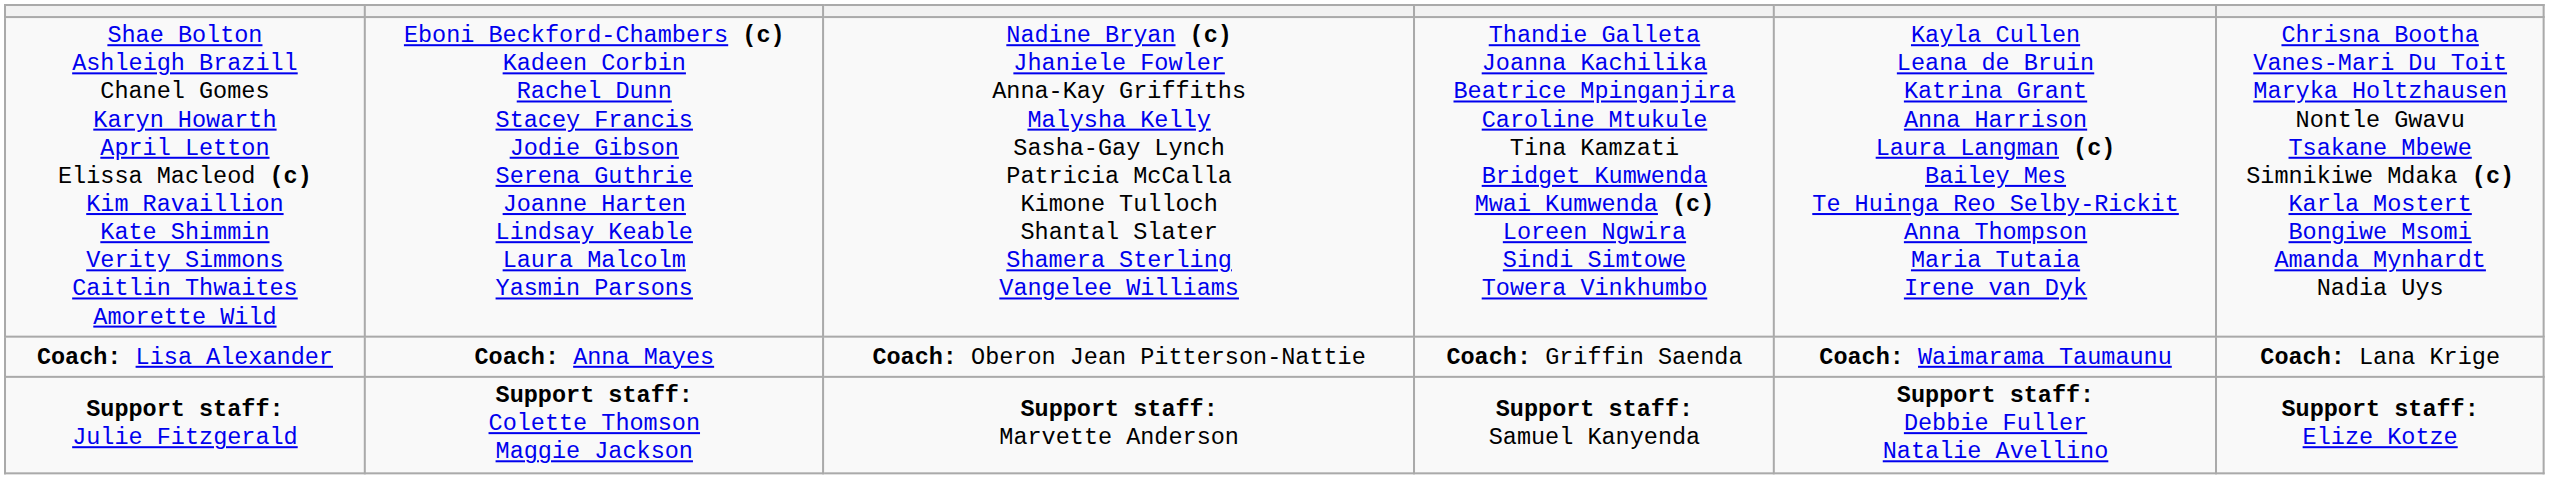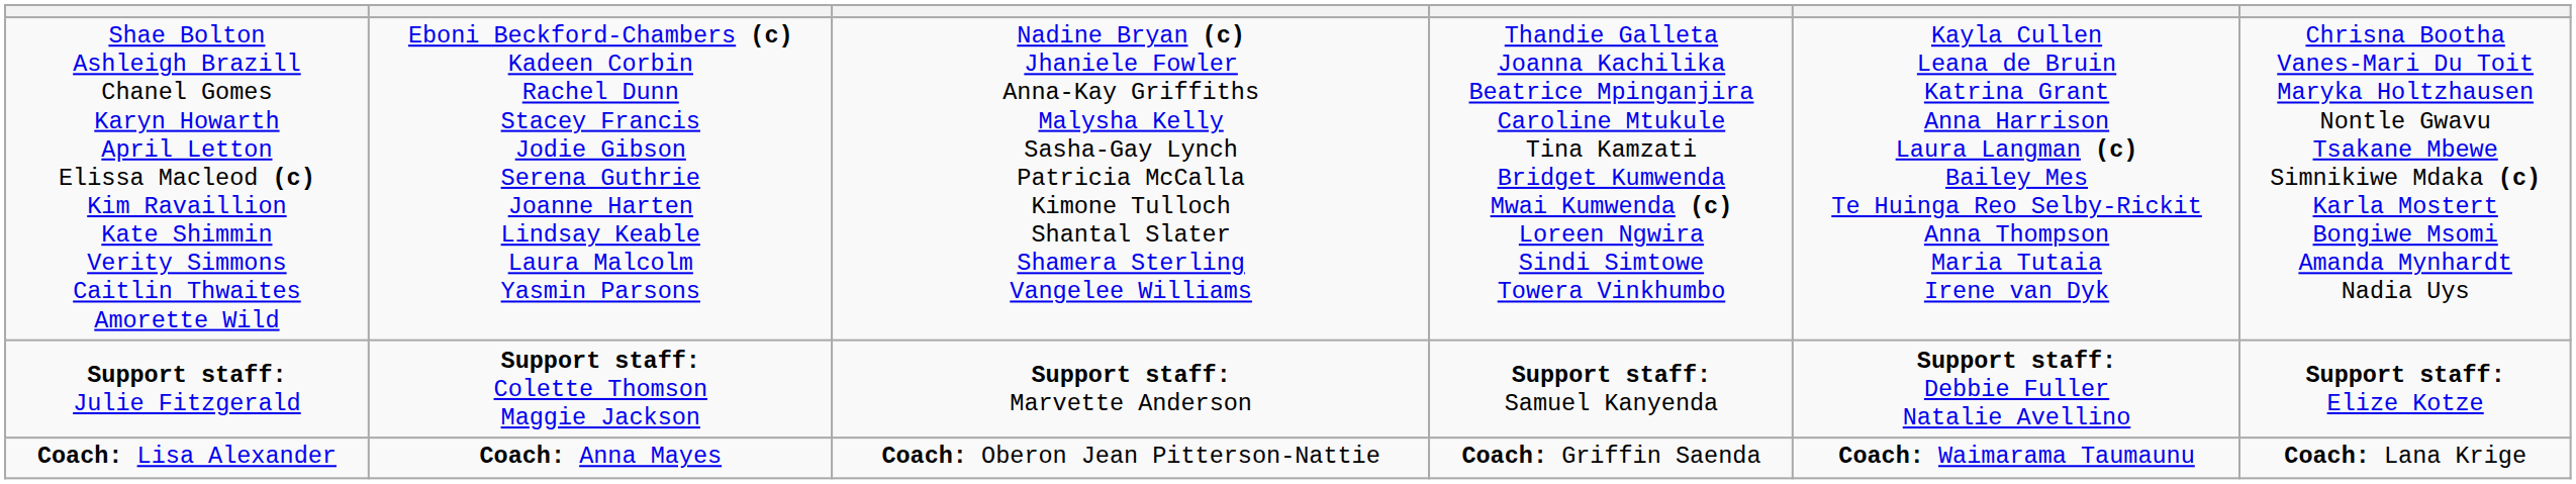rows swapped: Coach: Lisa Alexander <-> Support staff: Julie Fitzgerald
